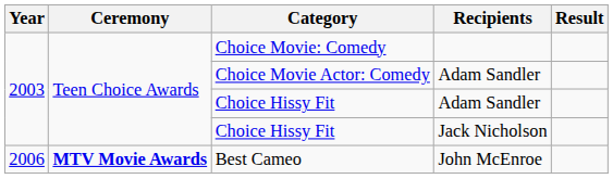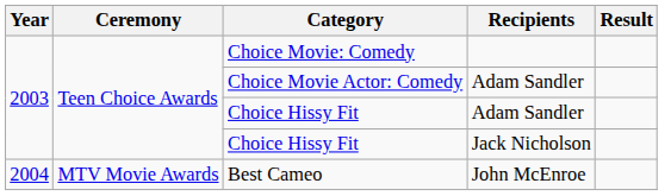Best Cameo | Year: 2006 -> 2004
Best Cameo | Ceremony: bold -> normal
